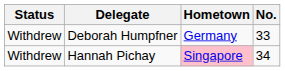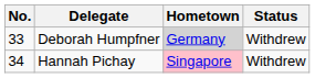columns swapped: No. <-> Status
Deborah Humpfner | Hometown: no background -> lightgrey background
